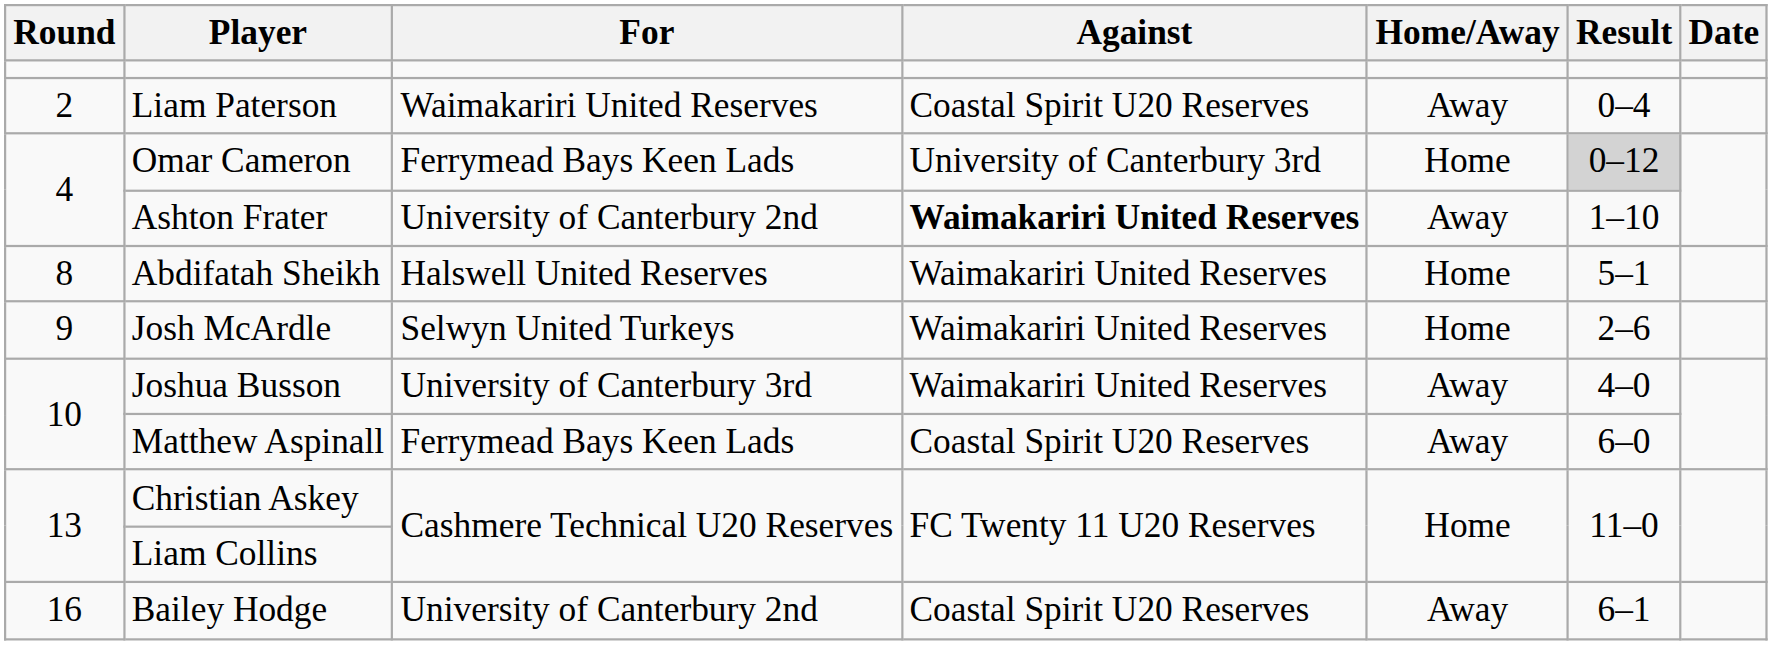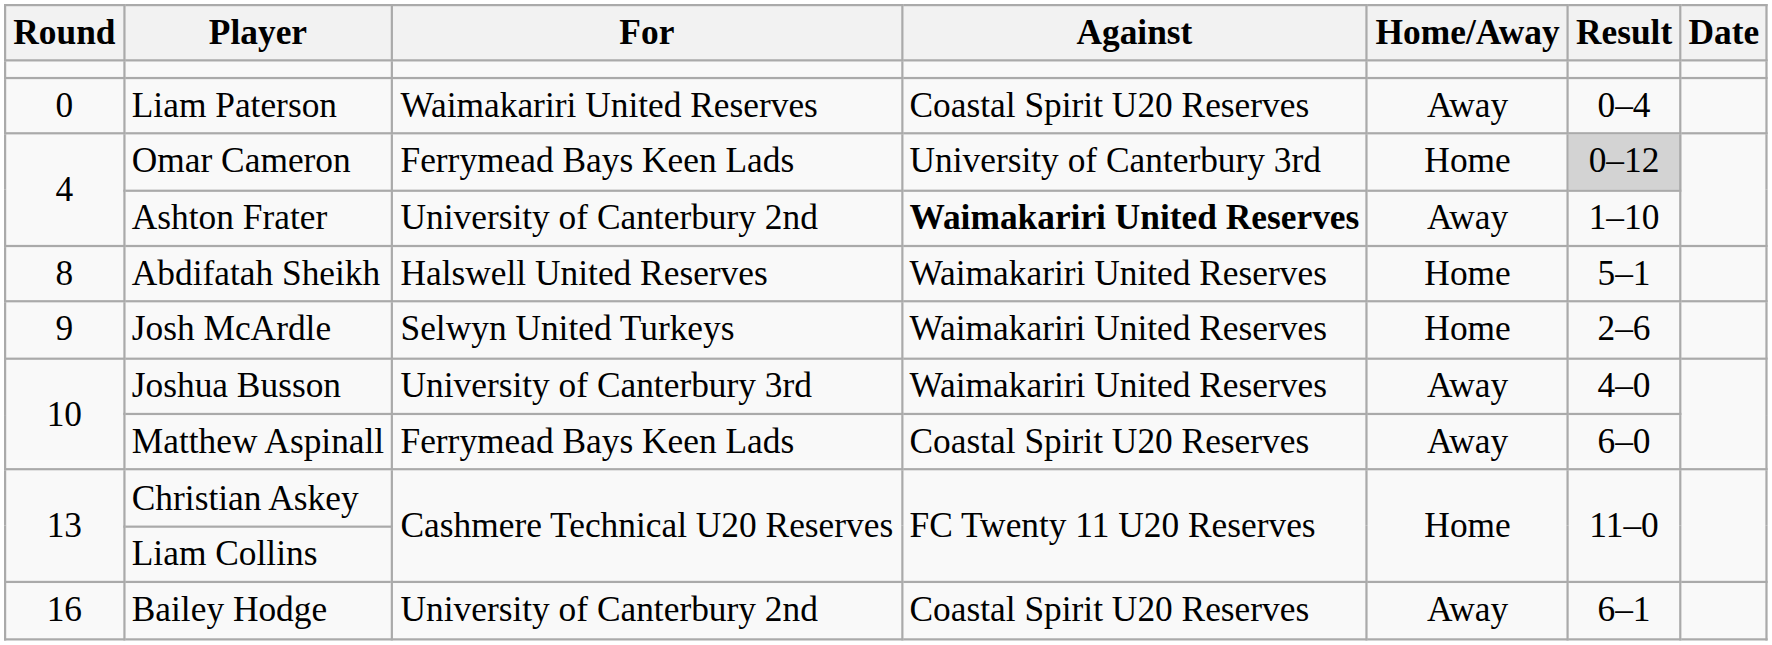Liam Paterson | Round: 2 -> 0
